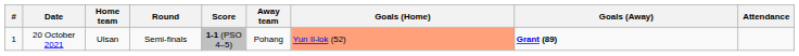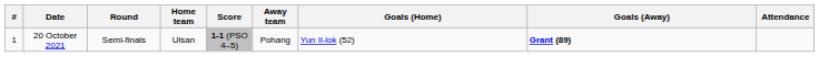columns swapped: Round <-> Home team
20 October 2021 | Goals (Home): lightsalmon background -> no background
